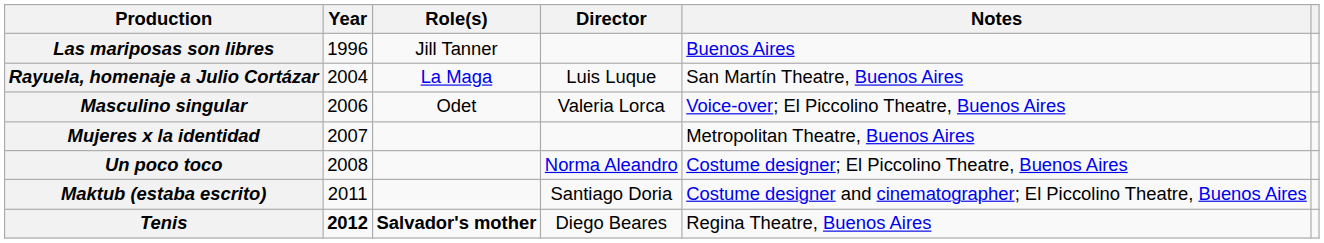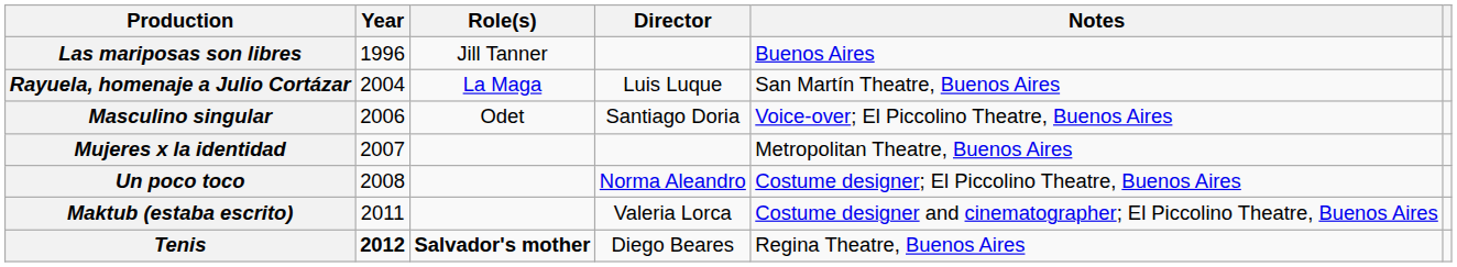Masculino singular | Director: Valeria Lorca -> Santiago Doria
Maktub (estaba escrito) | Director: Santiago Doria -> Valeria Lorca
